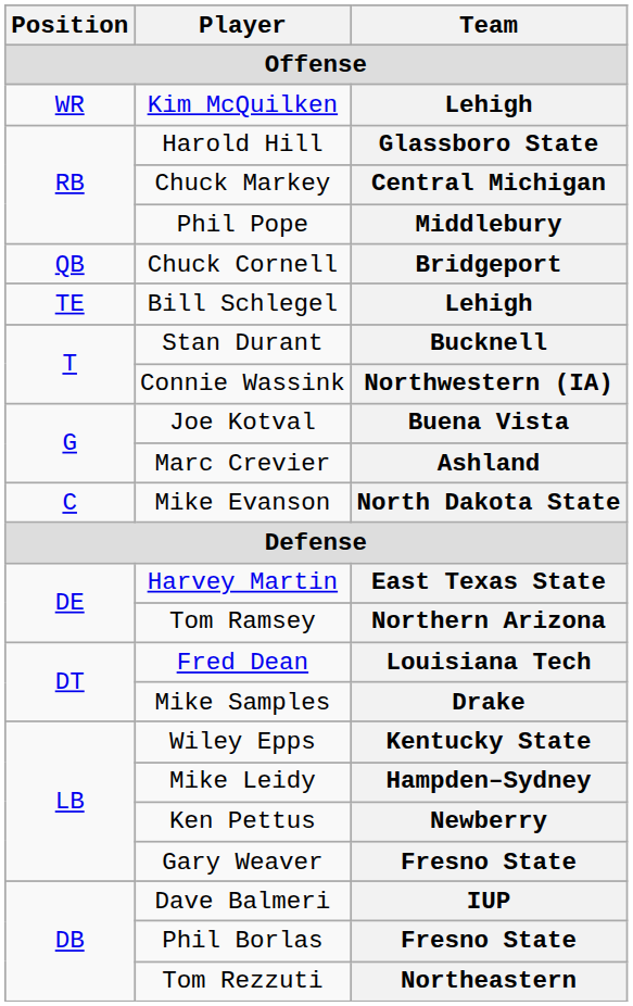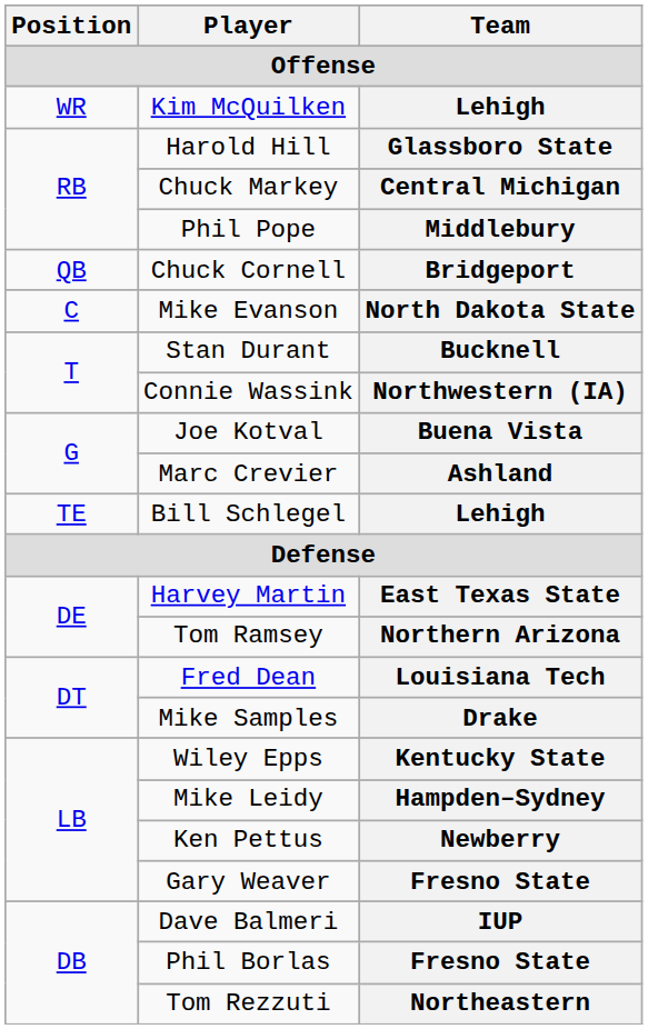rows swapped: Bill Schlegel / Lehigh <-> North Dakota State
